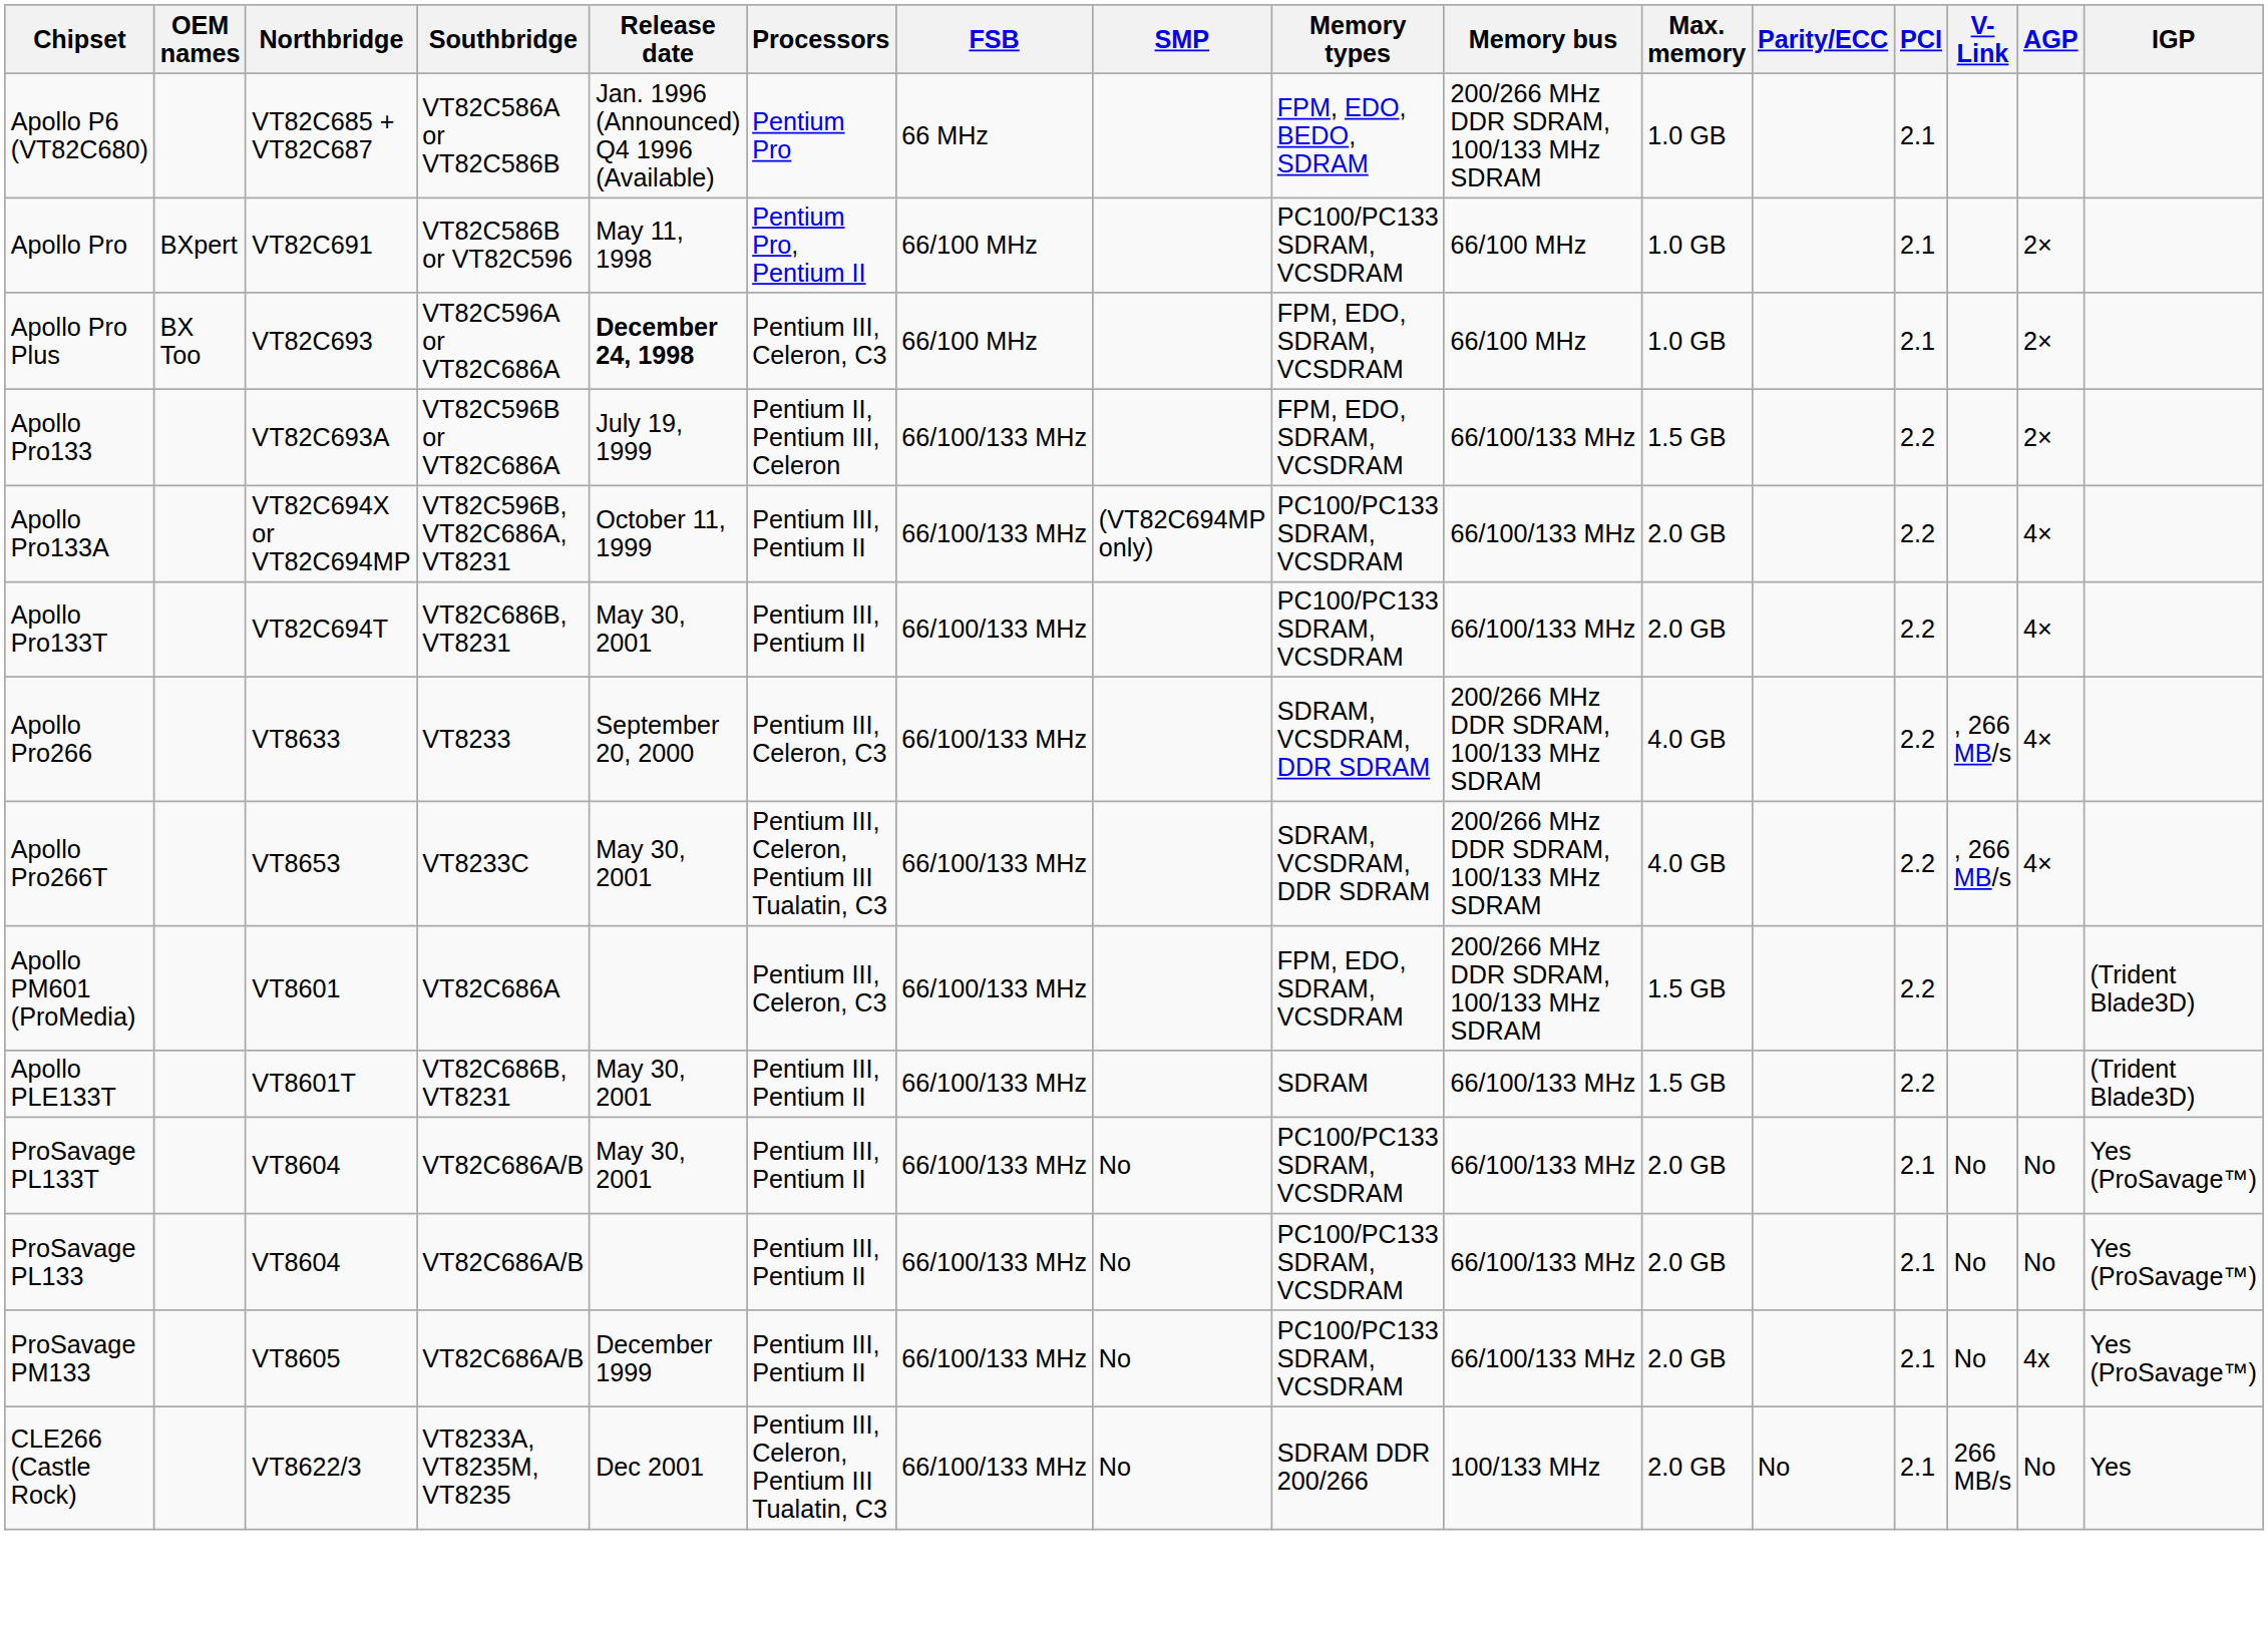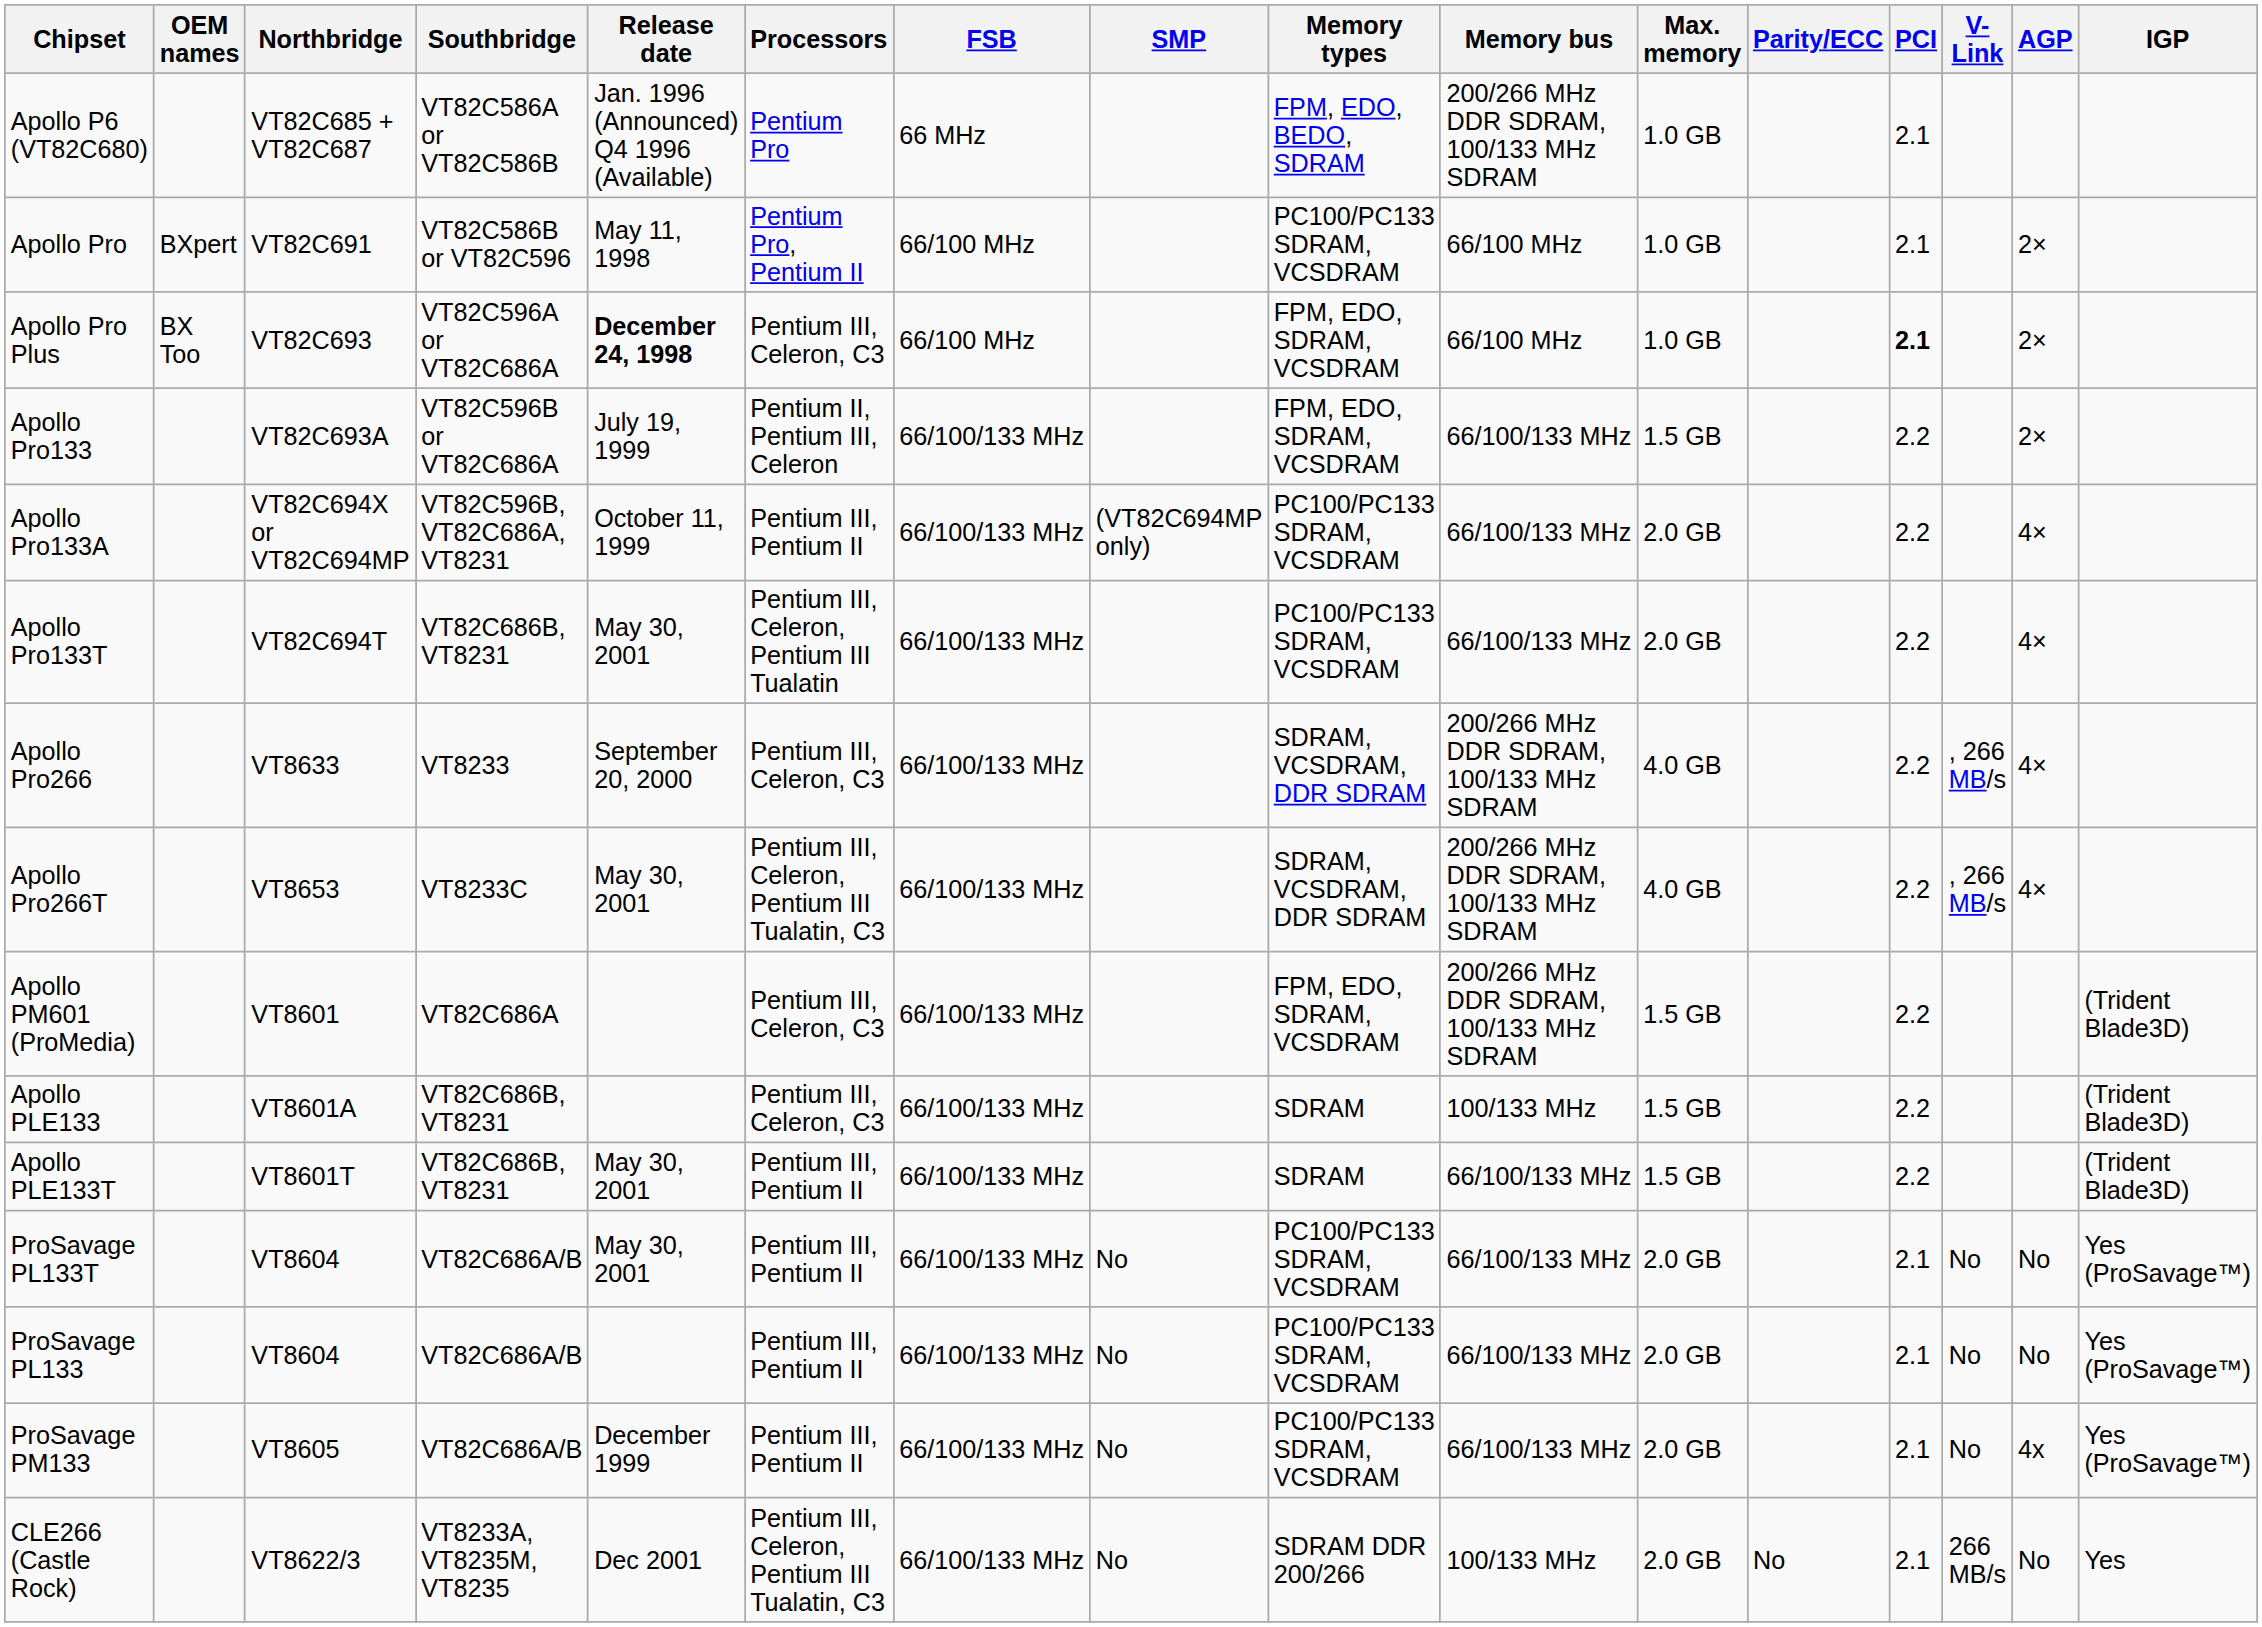Apollo Pro Plus | PCI: normal -> bold
Apollo Pro133T | Processors: Pentium III, Pentium II -> Pentium III, Celeron, Pentium III Tualatin
+ row: Apollo PLE133 | VT8601A | VT82C686B, VT8231 | Pentium III, Celeron, C3 | 66/100/133 MHz | SDRAM | 100/133 MHz | 1.5 GB | 2.2 | (Trident Blade3D)
